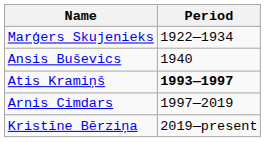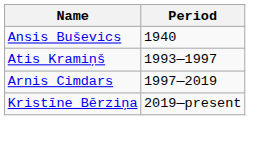- row: Marģers Skujenieks | 1922—1934
Atis Kramiņš | Period: bold -> normal
